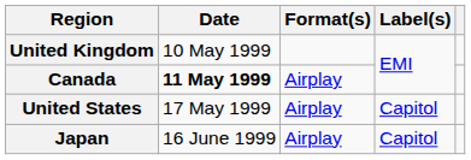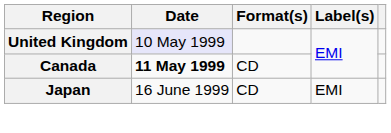United Kingdom | Date: no background -> lavender background
Canada | Format(s): Airplay -> CD
- row: United States | 17 May 1999 | Airplay | Capitol
Japan | Format(s): Airplay -> CD
Japan | Label(s): Capitol -> EMI
